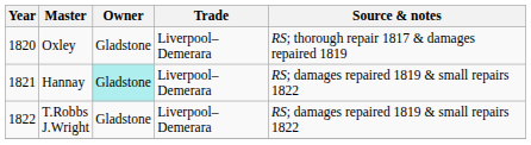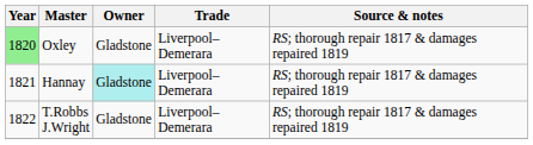Oxley | Year: no background -> lightgreen background
Hannay | Source & notes: RS; damages repaired 1819 & small repairs 1822 -> RS; thorough repair 1817 & damages repaired 1819
T.Robbs J.Wright | Source & notes: RS; damages repaired 1819 & small repairs 1822 -> RS; thorough repair 1817 & damages repaired 1819
